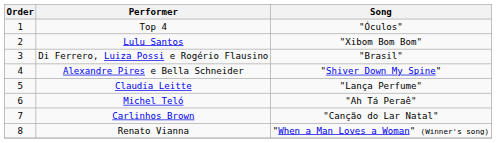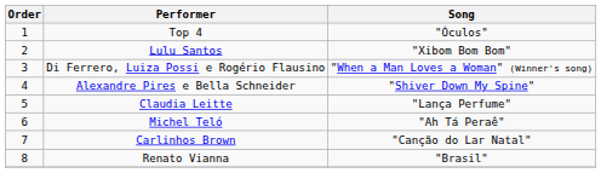Di Ferrero, Luiza Possi e Rogério Flausino | Song: "Brasil" -> "When a Man Loves a Woman" (Winner's song)
Renato Vianna | Song: "When a Man Loves a Woman" (Winner's song) -> "Brasil"
